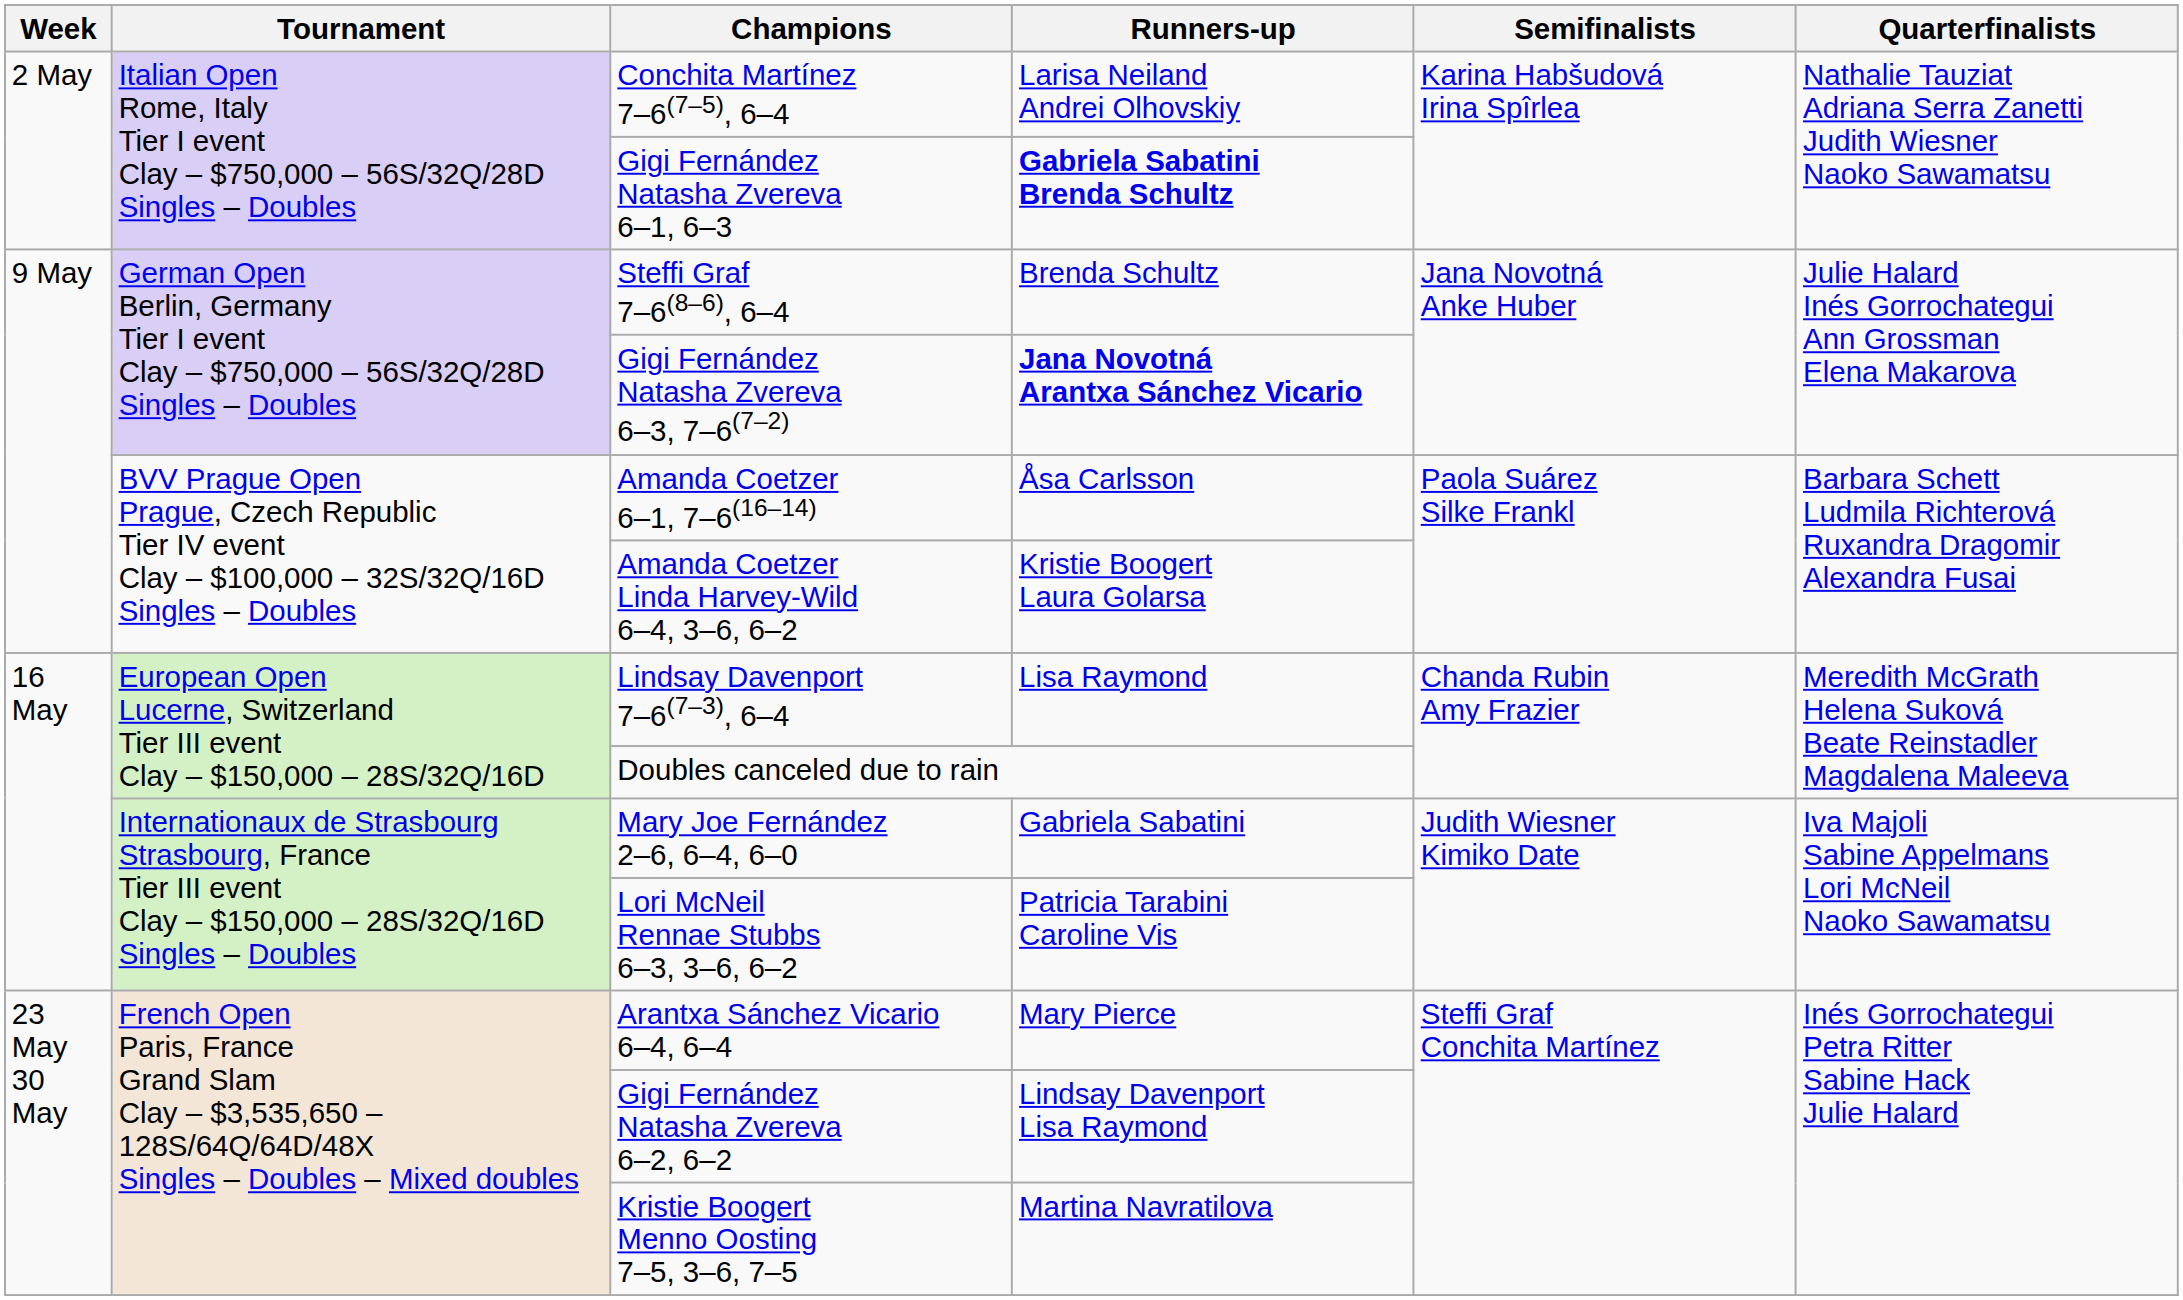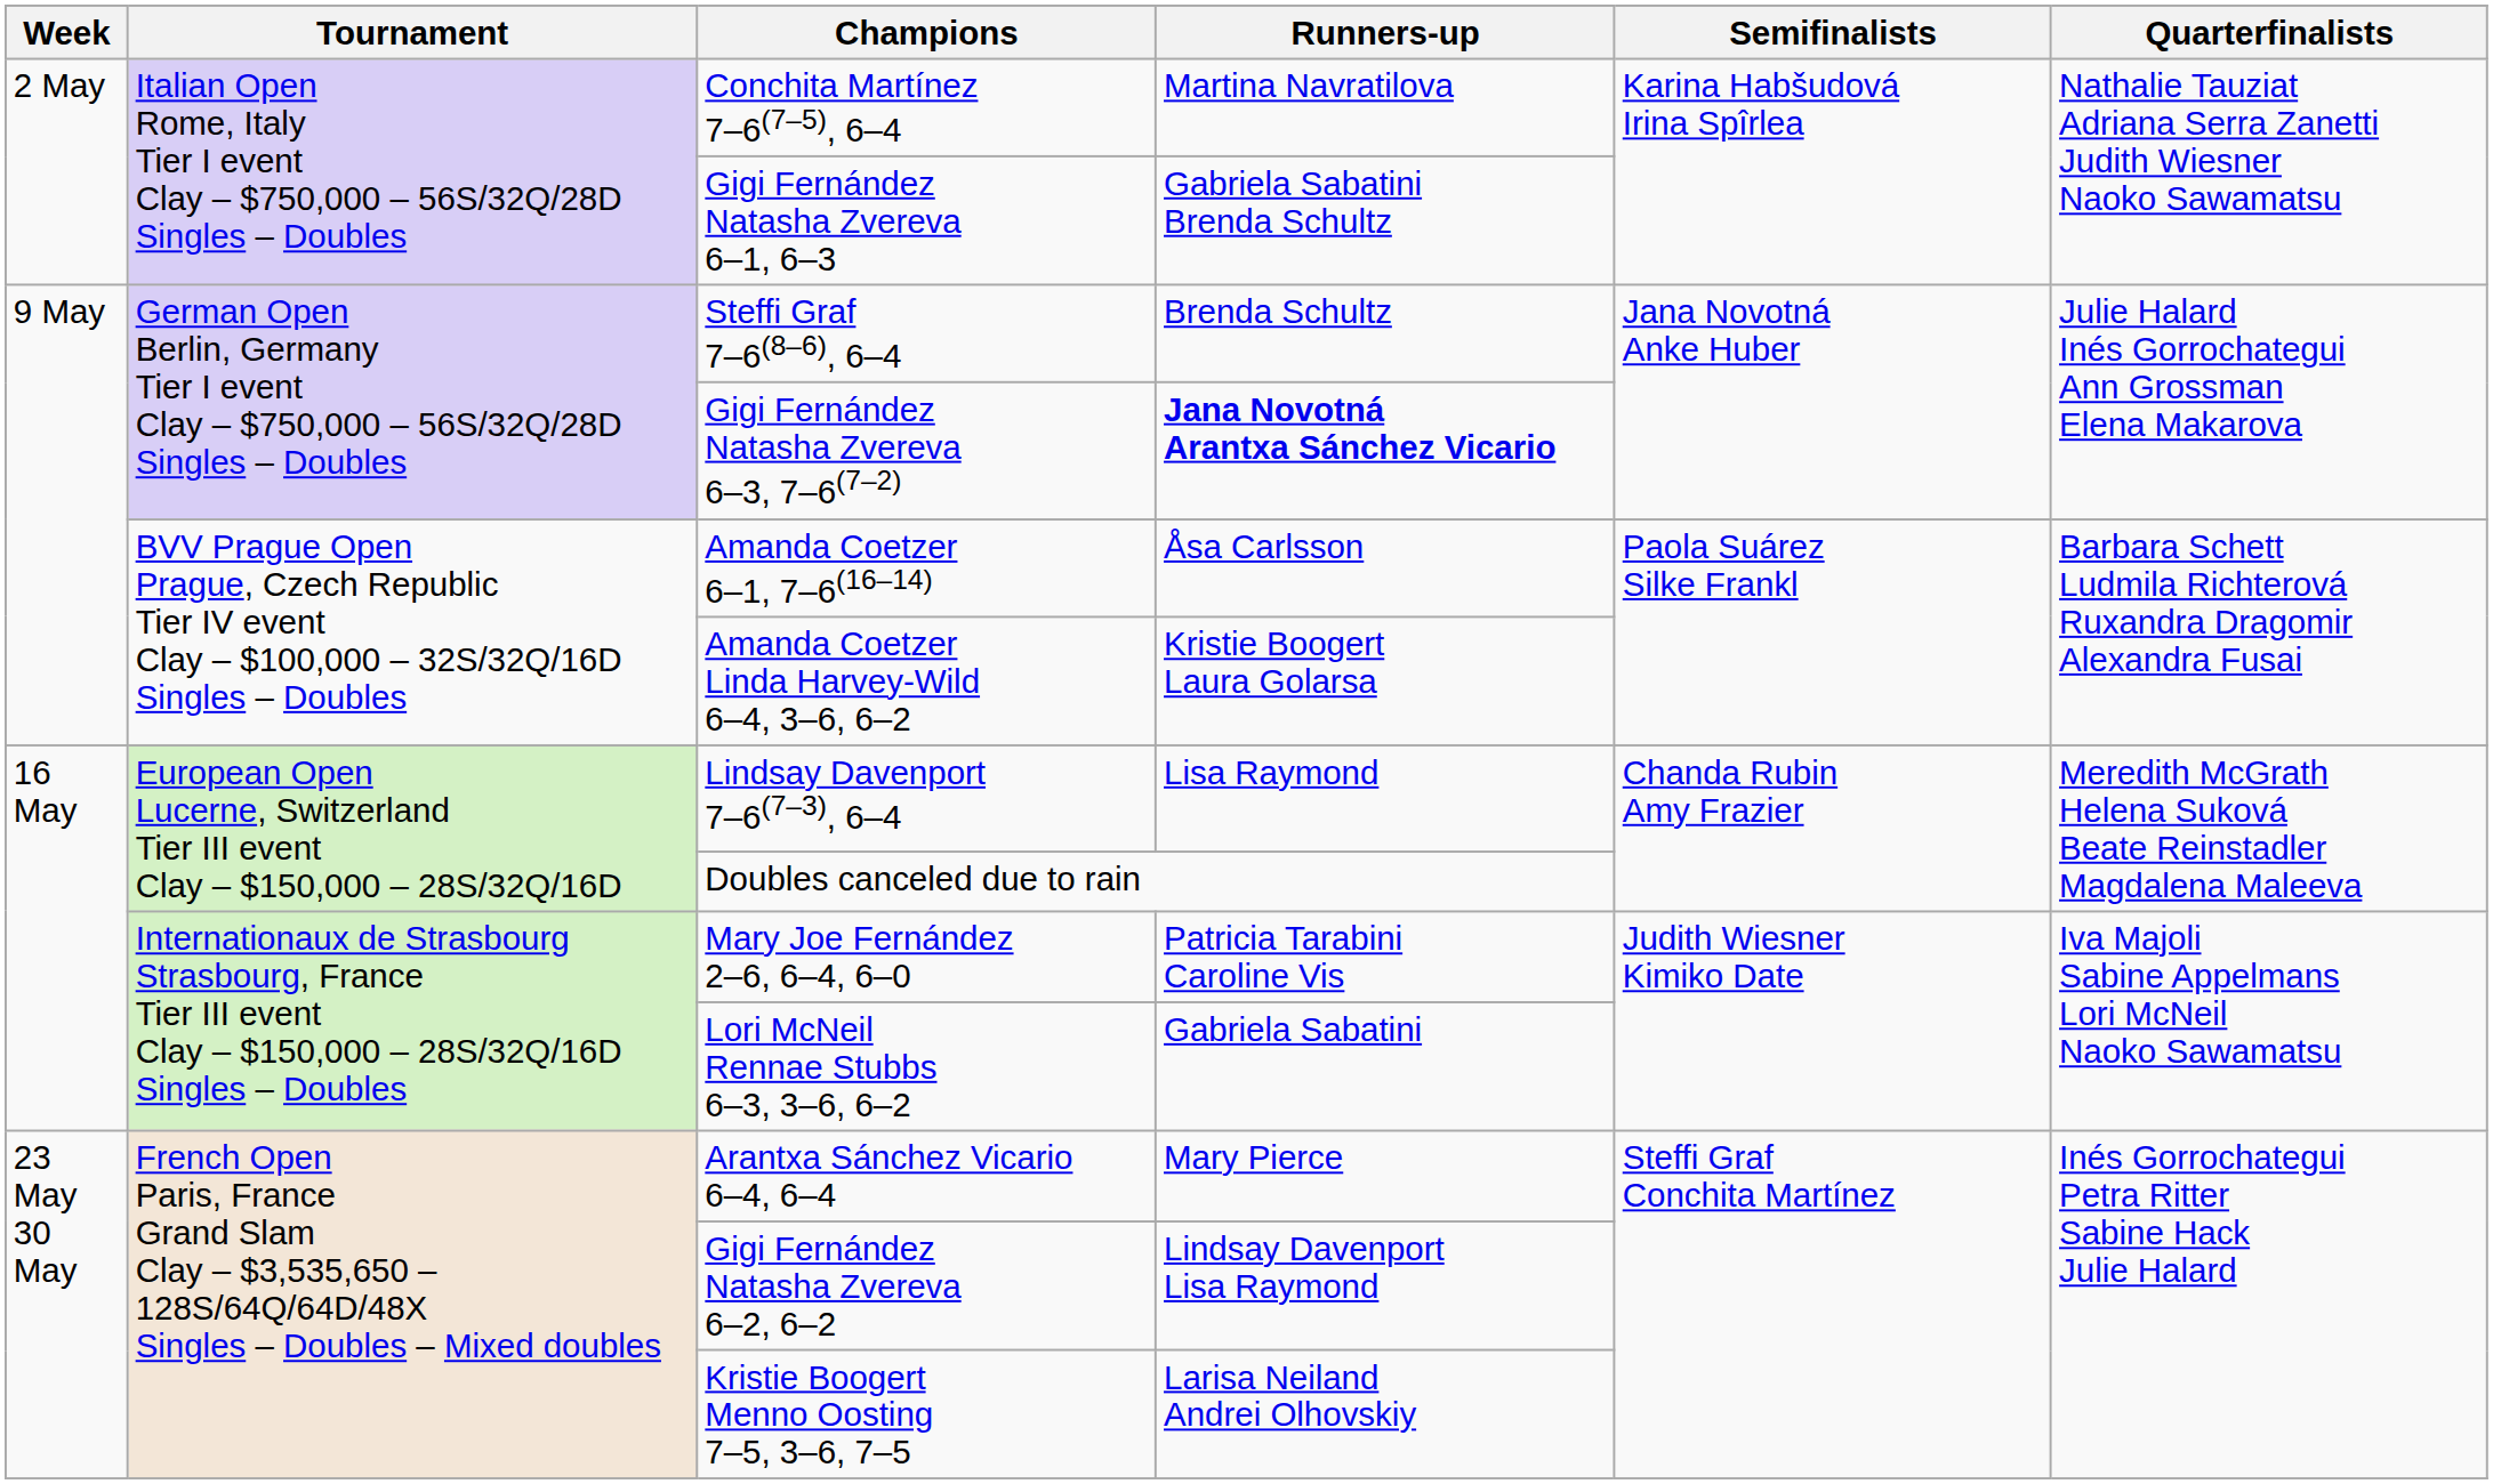Conchita Martínez 7–6(7–5), 6–4 | Runners-up: Larisa Neiland Andrei Olhovskiy -> Martina Navratilova
Gigi Fernández Natasha Zvereva 6–1, 6–3 | Runners-up: bold -> normal
Mary Joe Fernández 2–6, 6–4, 6–0 | Runners-up: Gabriela Sabatini -> Patricia Tarabini Caroline Vis
Lori McNeil Rennae Stubbs 6–3, 3–6, 6–2 | Runners-up: Patricia Tarabini Caroline Vis -> Gabriela Sabatini
Kristie Boogert Menno Oosting 7–5, 3–6, 7–5 | Runners-up: Martina Navratilova -> Larisa Neiland Andrei Olhovskiy
